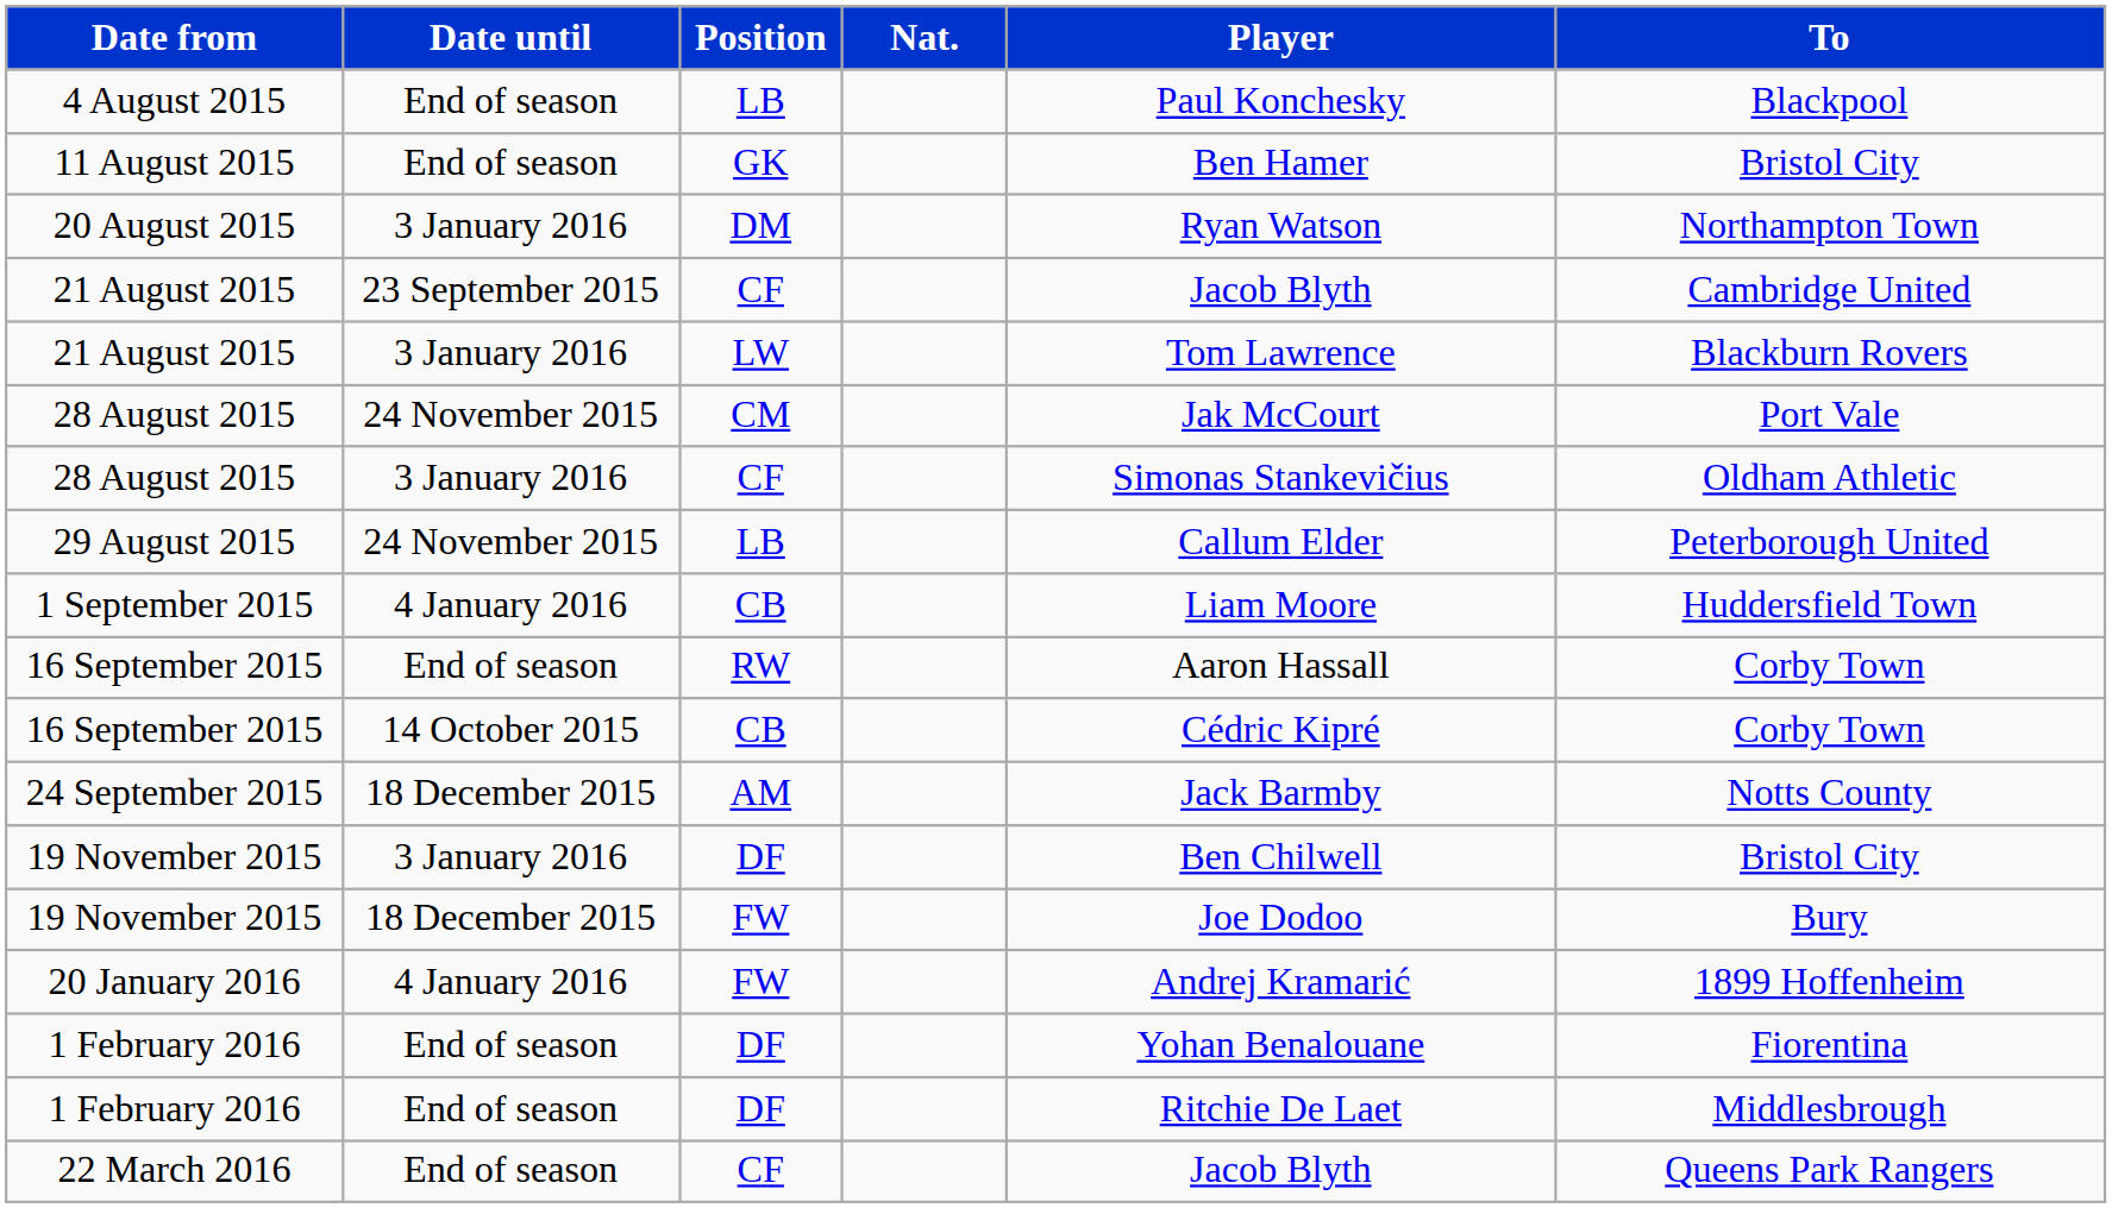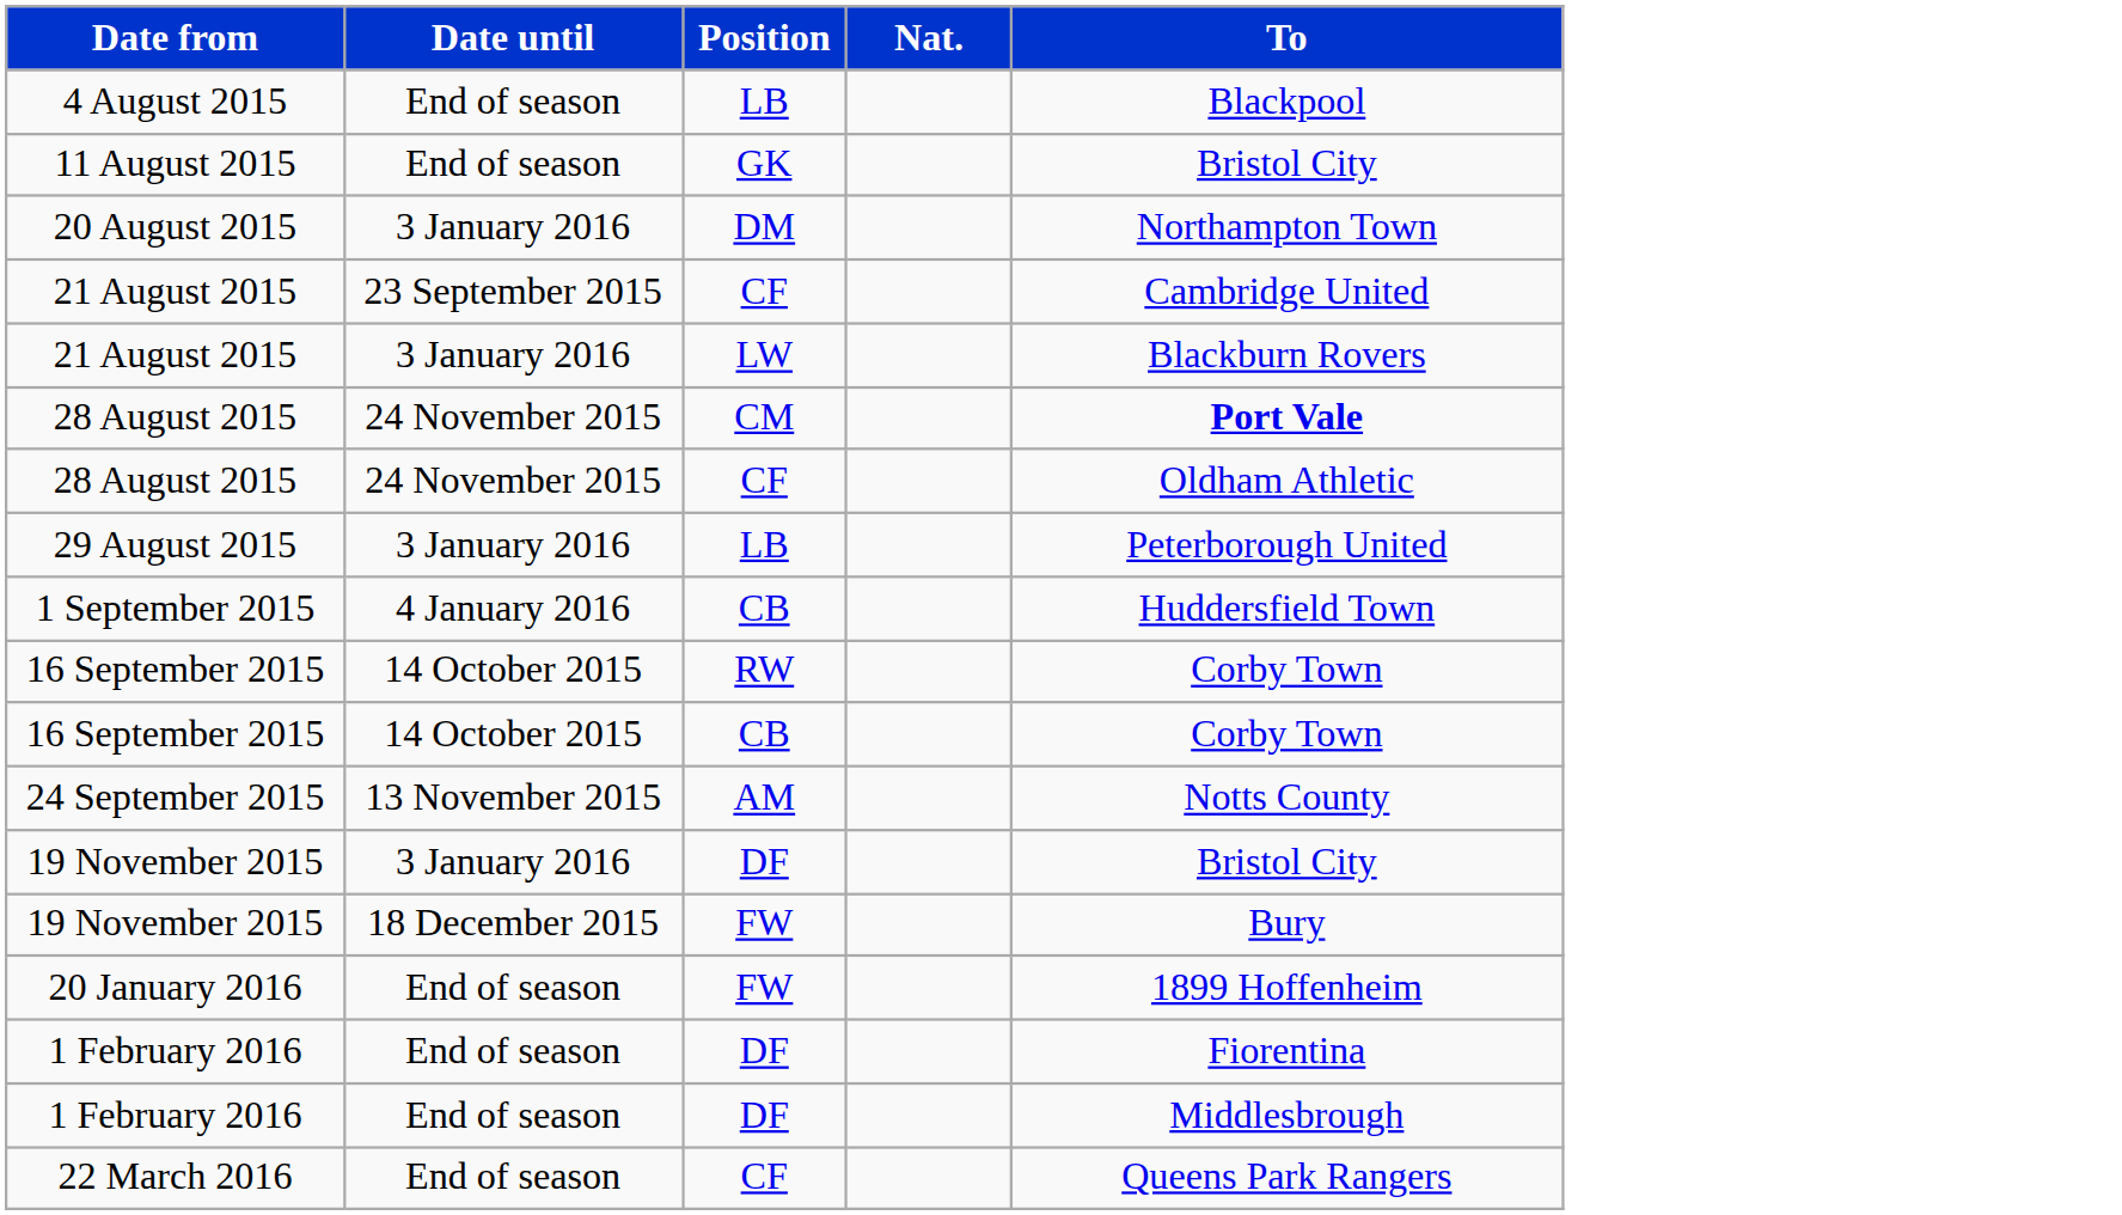- column: Player | Paul Konchesky | Ben Hamer | Ryan Watson | Jacob Blyth | Tom Lawrence | Jak McCourt | Simonas Stankevičius | Callum Elder | Liam Moore | Aaron Hassall | Cédric Kipré | Jack Barmby | Ben Chilwell | Joe Dodoo | Andrej Kramarić | Yohan Benalouane | Ritchie De Laet | Jacob Blyth
28 August 2015 / CM | To: normal -> bold
28 August 2015 / CF | Date until: 3 January 2016 -> 24 November 2015
29 August 2015 | Date until: 24 November 2015 -> 3 January 2016
16 September 2015 / RW | Date until: End of season -> 14 October 2015
24 September 2015 | Date until: 18 December 2015 -> 13 November 2015
20 January 2016 | Date until: 4 January 2016 -> End of season
